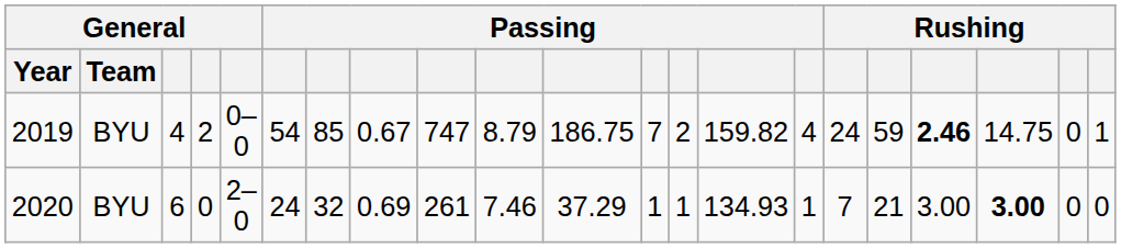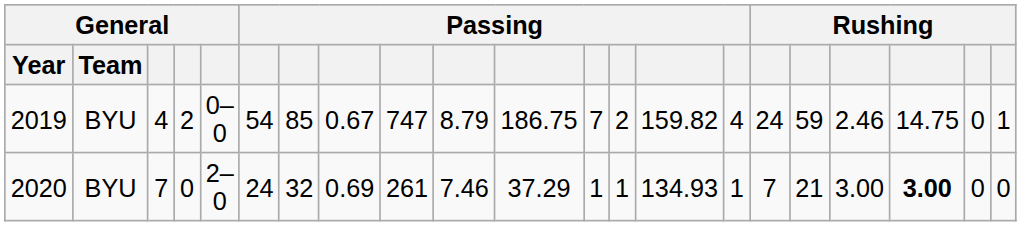2019 | column 18: bold -> normal
2020 | column 3: 6 -> 7
